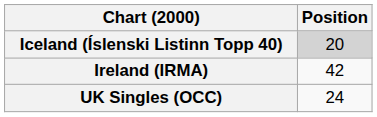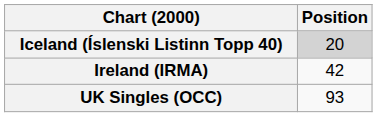UK Singles (OCC) | Position: 24 -> 93
